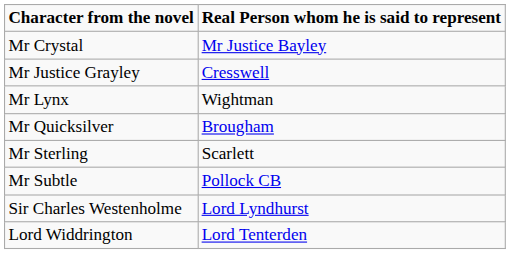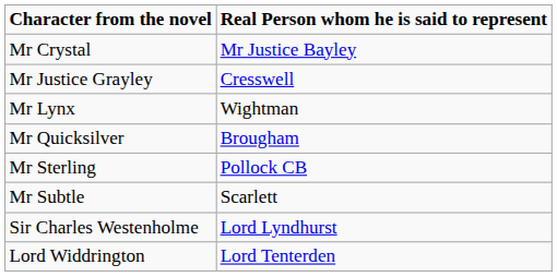Mr Sterling | Real Person whom he is said to represent: Scarlett -> Pollock CB
Mr Subtle | Real Person whom he is said to represent: Pollock CB -> Scarlett
